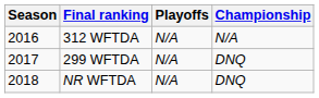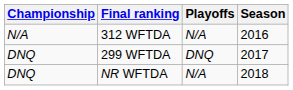columns swapped: Season <-> Championship
299 WFTDA | Playoffs: N/A -> DNQ
